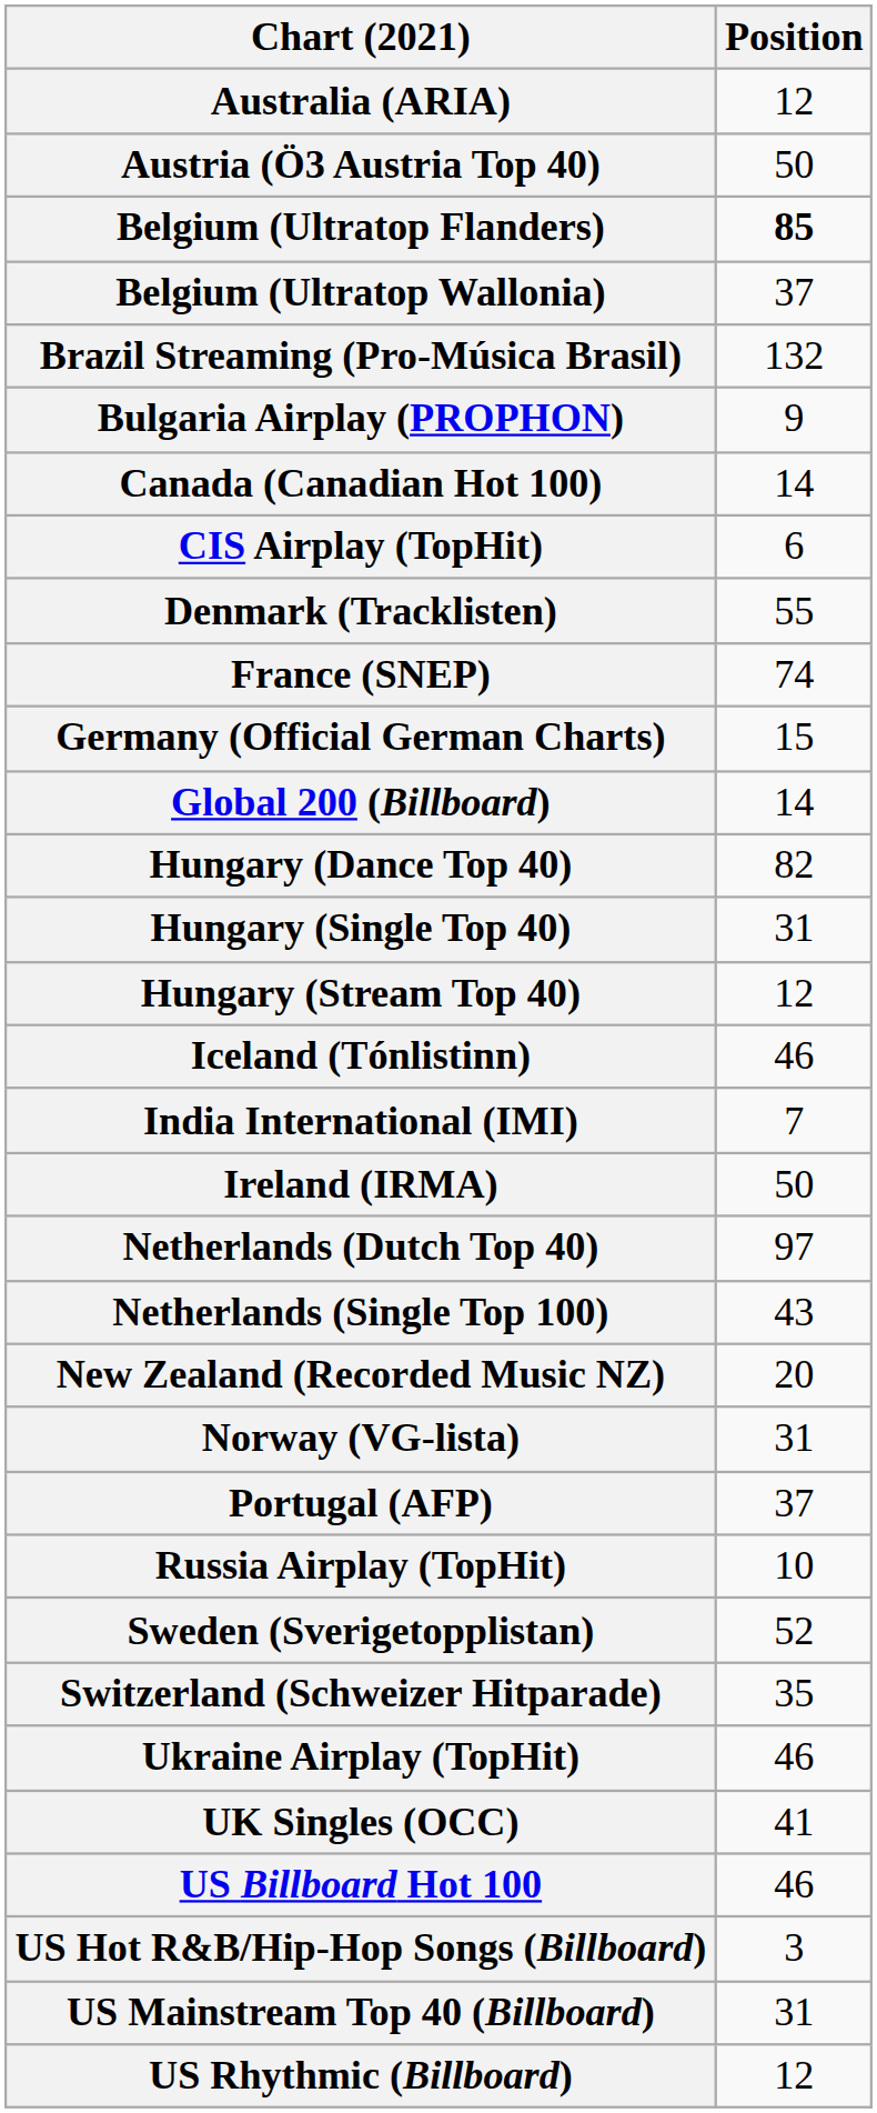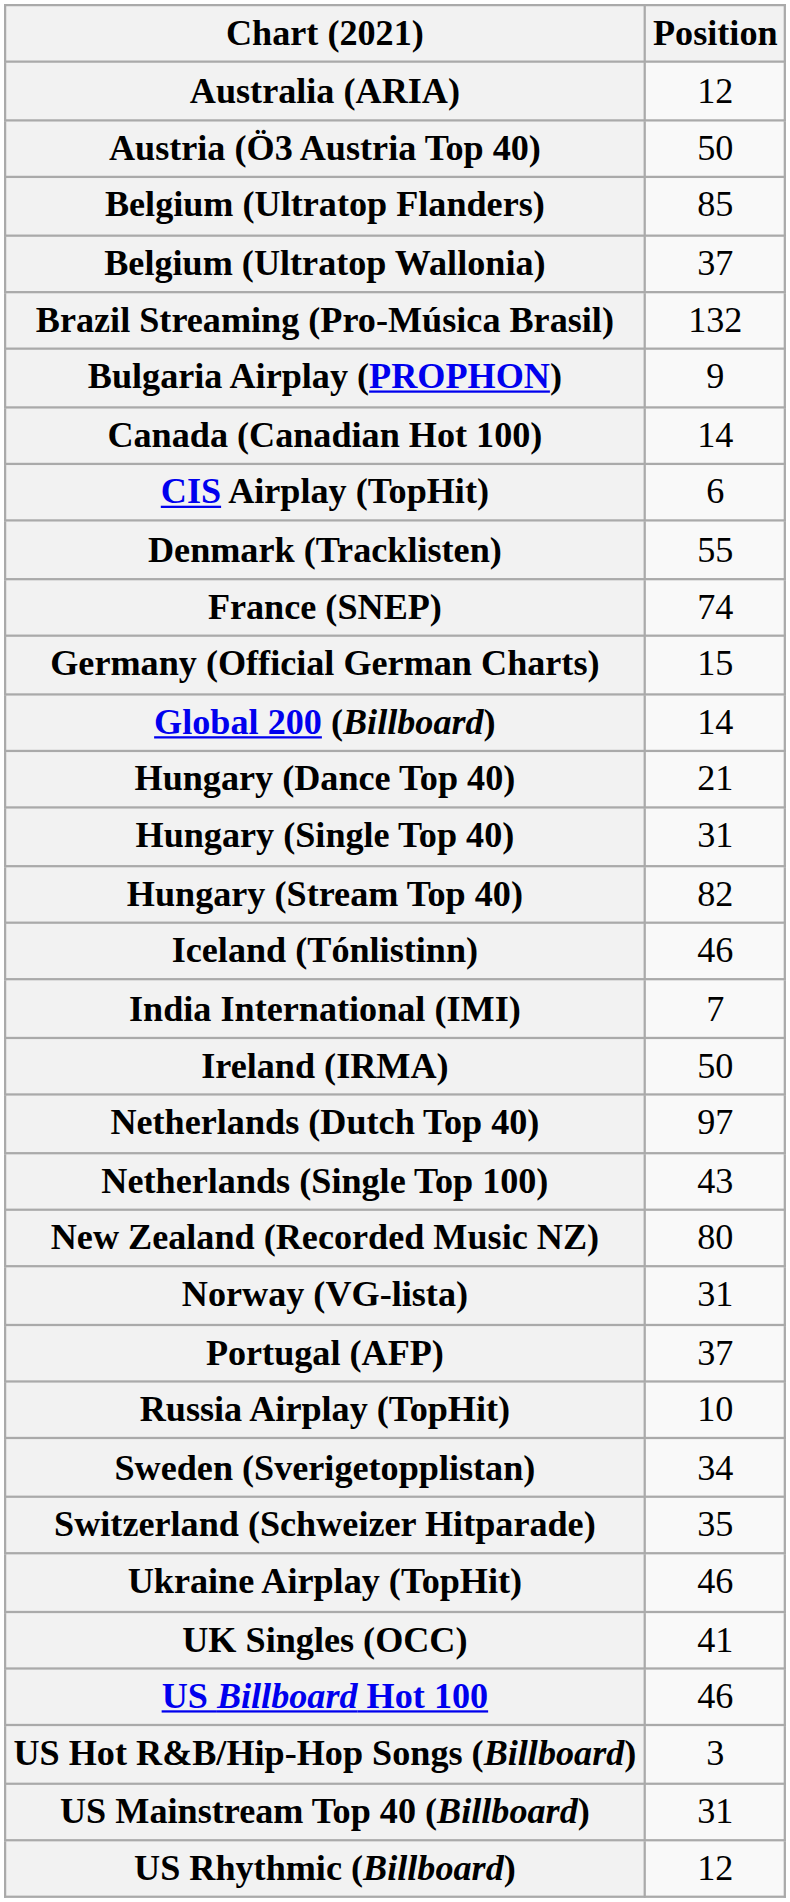Belgium (Ultratop Flanders) | Position: bold -> normal
Hungary (Dance Top 40) | Position: 82 -> 21
Hungary (Stream Top 40) | Position: 12 -> 82
New Zealand (Recorded Music NZ) | Position: 20 -> 80
Sweden (Sverigetopplistan) | Position: 52 -> 34
